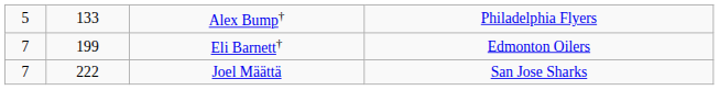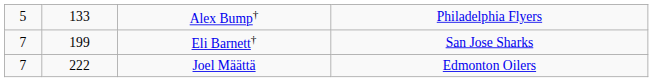Eli Barnett† | column 4: Edmonton Oilers -> San Jose Sharks
Joel Määttä | column 4: San Jose Sharks -> Edmonton Oilers
